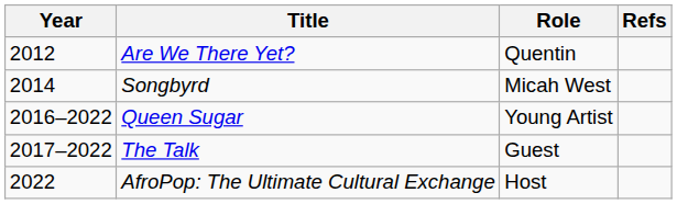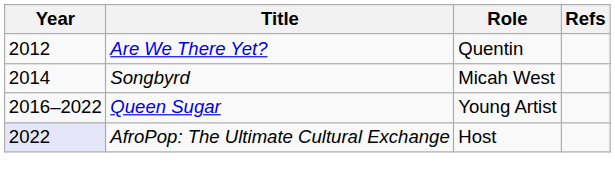- row: 2017–2022 | The Talk | Guest
AfroPop: The Ultimate Cultural Exchange | Year: no background -> lavender background
